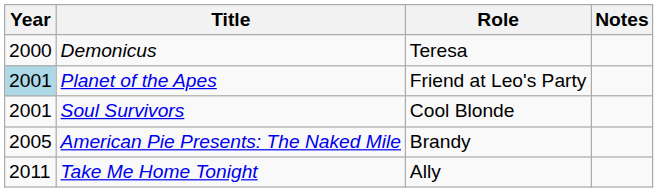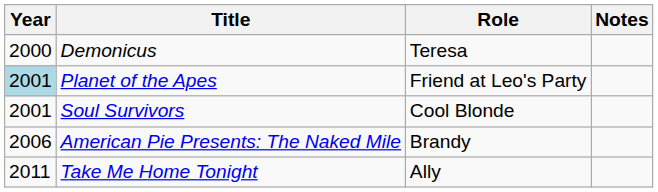American Pie Presents: The Naked Mile | Year: 2005 -> 2006
